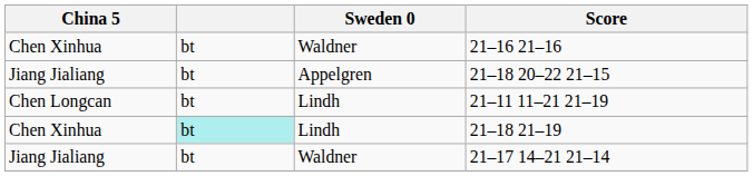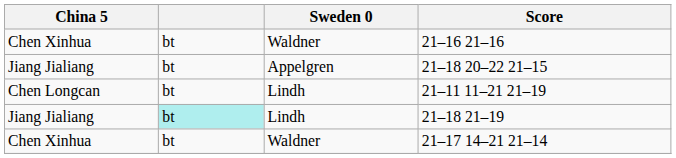21–18 21–19 | China 5: Chen Xinhua -> Jiang Jialiang
21–17 14–21 21–14 | China 5: Jiang Jialiang -> Chen Xinhua
